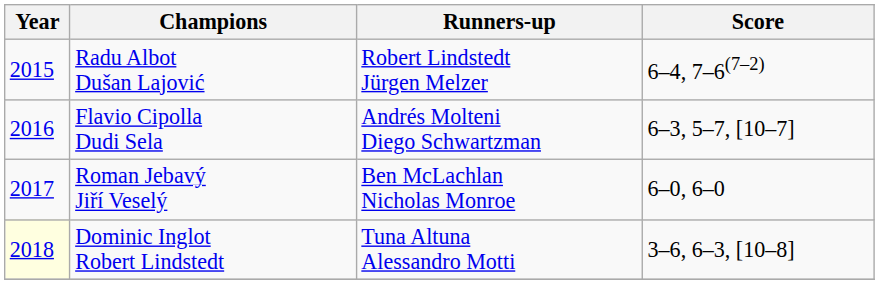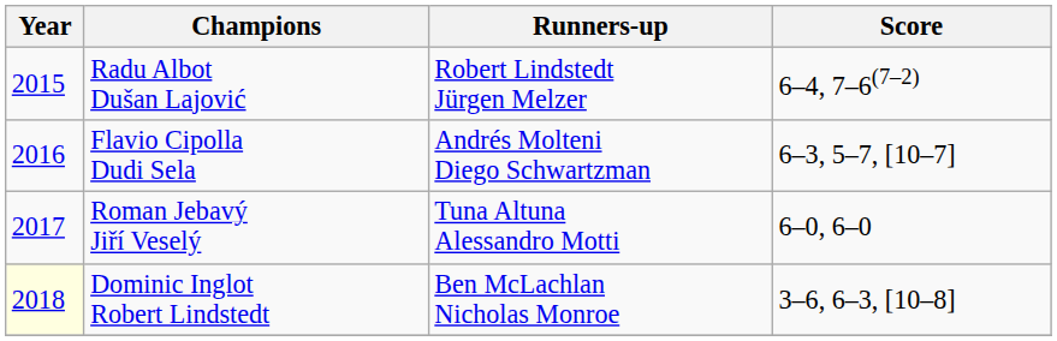Roman Jebavý Jiří Veselý | Runners-up: Ben McLachlan Nicholas Monroe -> Tuna Altuna Alessandro Motti
Dominic Inglot Robert Lindstedt | Runners-up: Tuna Altuna Alessandro Motti -> Ben McLachlan Nicholas Monroe
